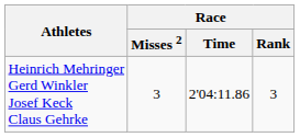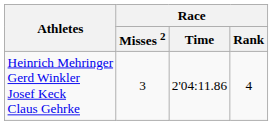Heinrich Mehringer Gerd Winkler Josef Keck Claus Gehrke | Race / Rank: 3 -> 4
